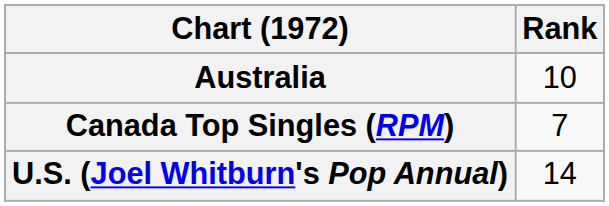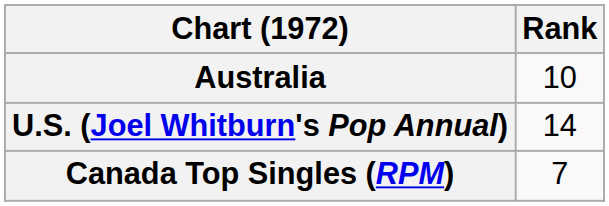rows swapped: Canada Top Singles (RPM) <-> U.S. (Joel Whitburn's Pop Annual)
